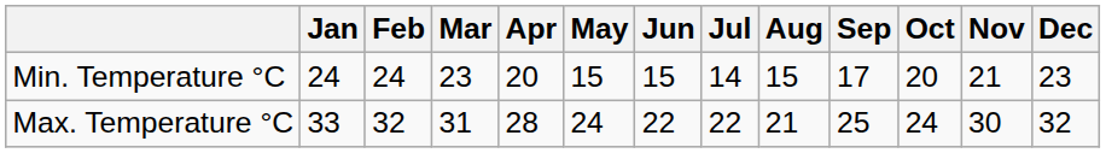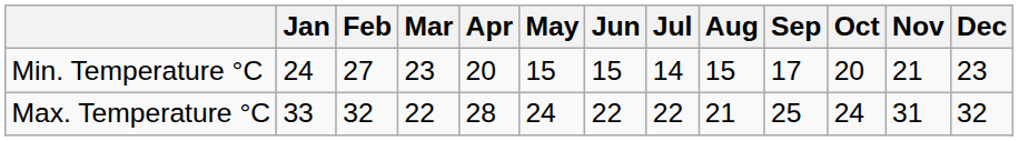Min. Temperature °C | Feb: 24 -> 27
Max. Temperature °C | Mar: 31 -> 22
Max. Temperature °C | Nov: 30 -> 31
